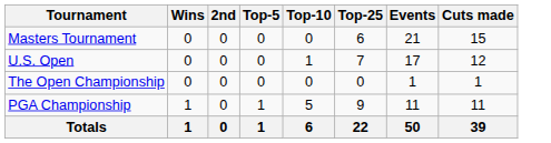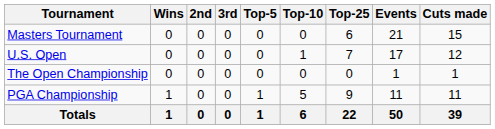+ column: 3rd | 0 | 0 | 0 | 0 | 0
